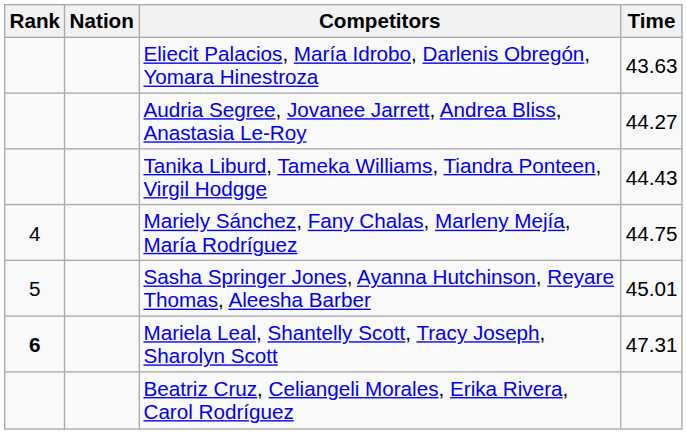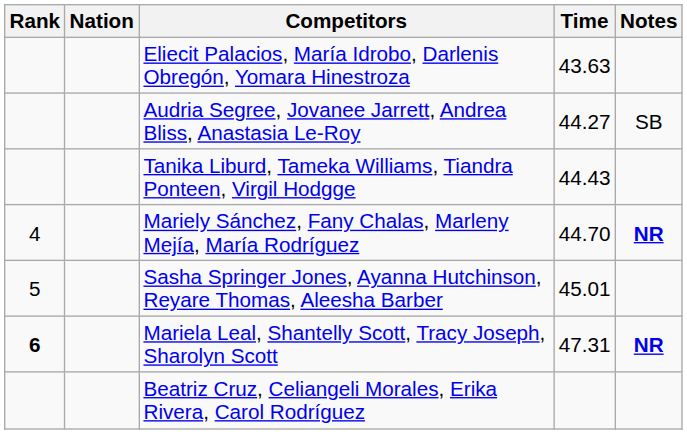+ column: Notes | SB | NR | NR
Mariely Sánchez, Fany Chalas, Marleny Mejía, María Rodríguez | Time: 44.75 -> 44.70
